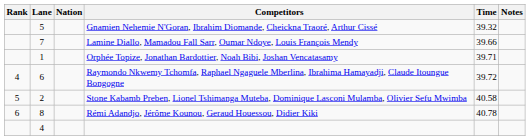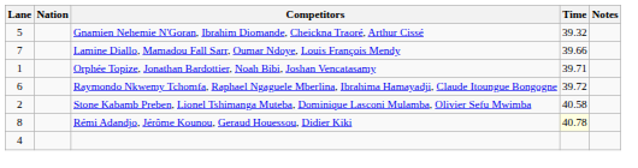- column: Rank | 4 | 5 | 6
Rémi Adandjo, Jérôme Kounou, Geraud Houessou, Didier Kiki | Time: no background -> lightyellow background
